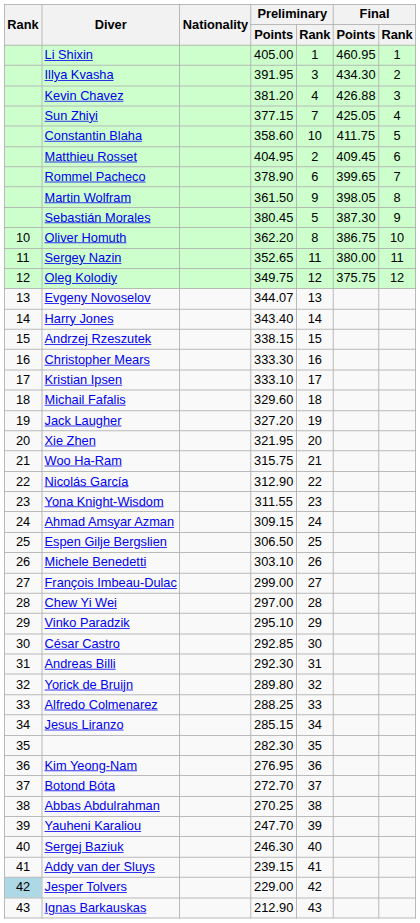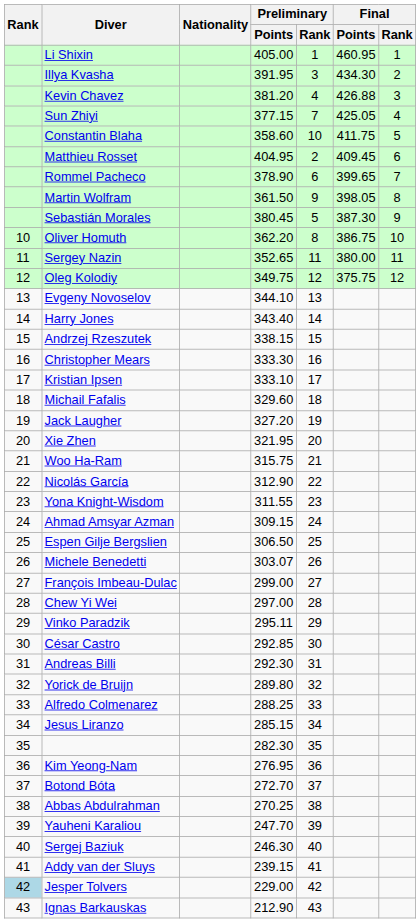Evgeny Novoselov | Preliminary / Points: 344.07 -> 344.10
Michele Benedetti | Preliminary / Points: 303.10 -> 303.07
Vinko Paradzik | Preliminary / Points: 295.10 -> 295.11
